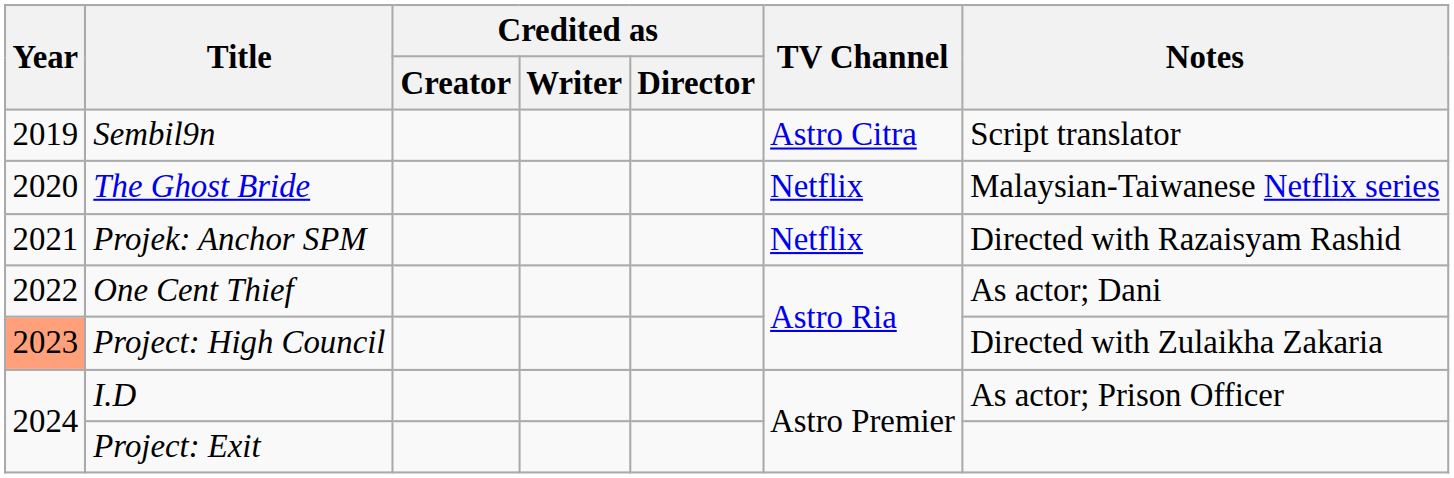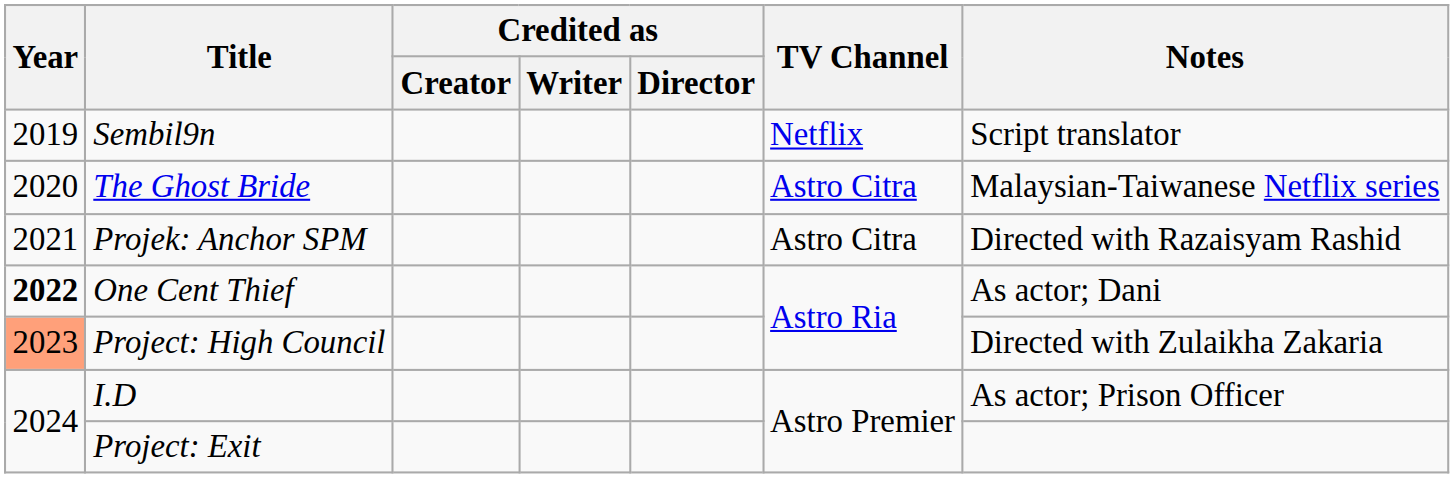Sembil9n | TV Channel: Astro Citra -> Netflix
The Ghost Bride | TV Channel: Netflix -> Astro Citra
Projek: Anchor SPM | TV Channel: Netflix -> Astro Citra
One Cent Thief | Year: normal -> bold
